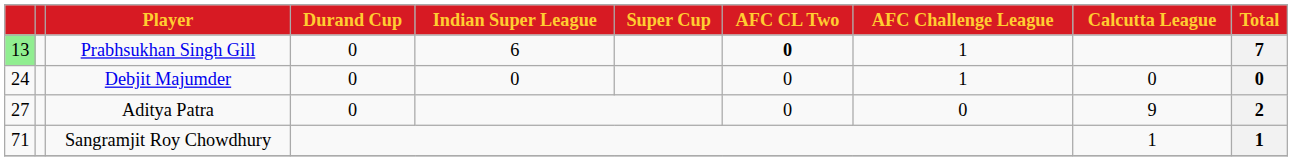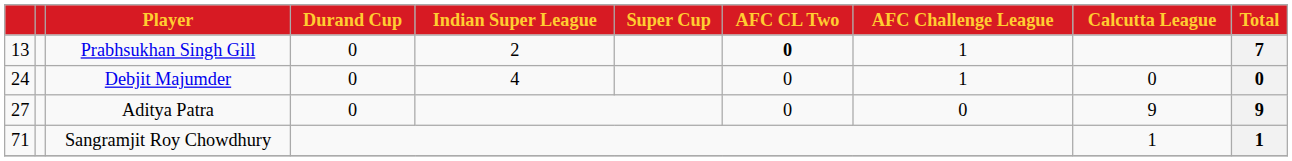Prabhsukhan Singh Gill | column 1: lightgreen background -> no background
Prabhsukhan Singh Gill | Indian Super League: 6 -> 2
Debjit Majumder | Indian Super League: 0 -> 4
Aditya Patra | Total: 2 -> 9
